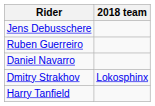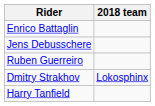+ row: Enrico Battaglin
- row: Daniel Navarro
